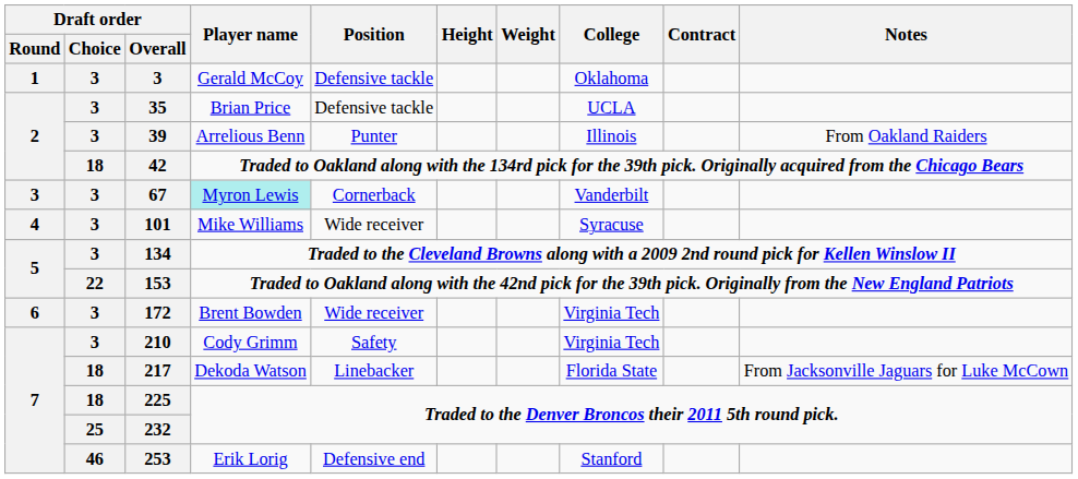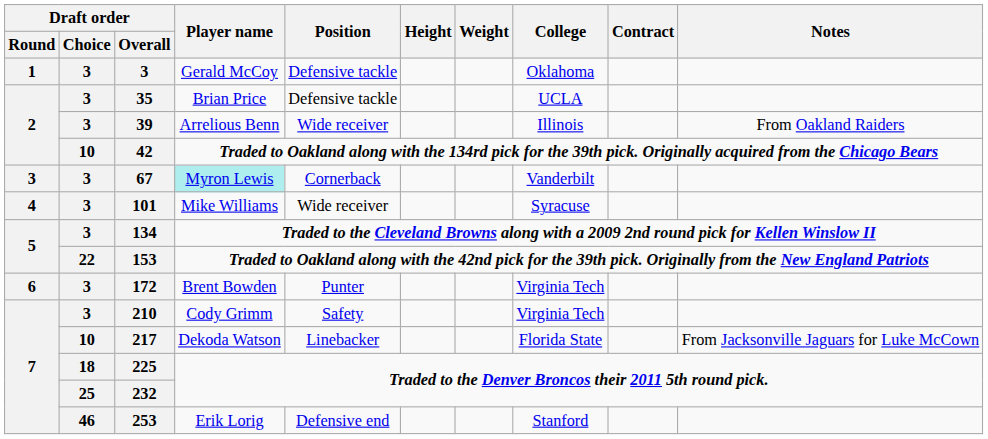39 | Position: Punter -> Wide receiver
42 | Draft order / Choice: 18 -> 10
172 | Position: Wide receiver -> Punter
217 | Draft order / Choice: 18 -> 10
